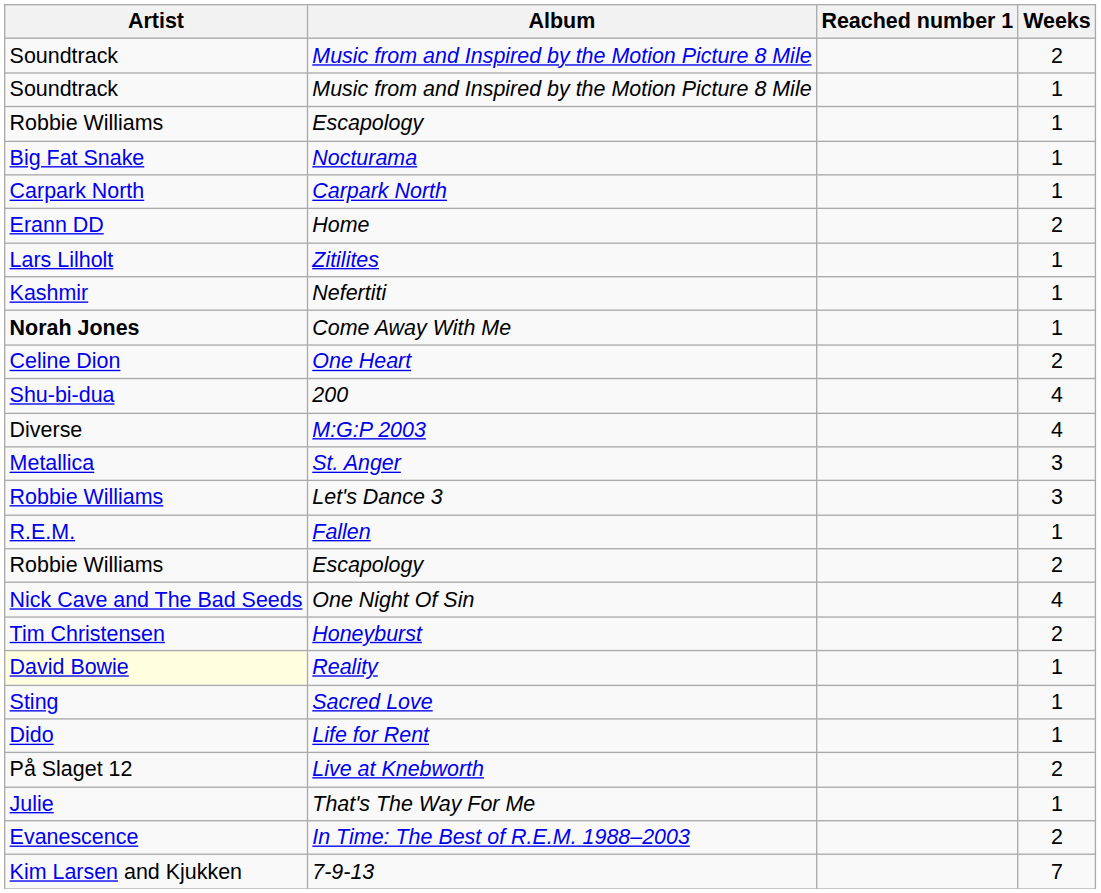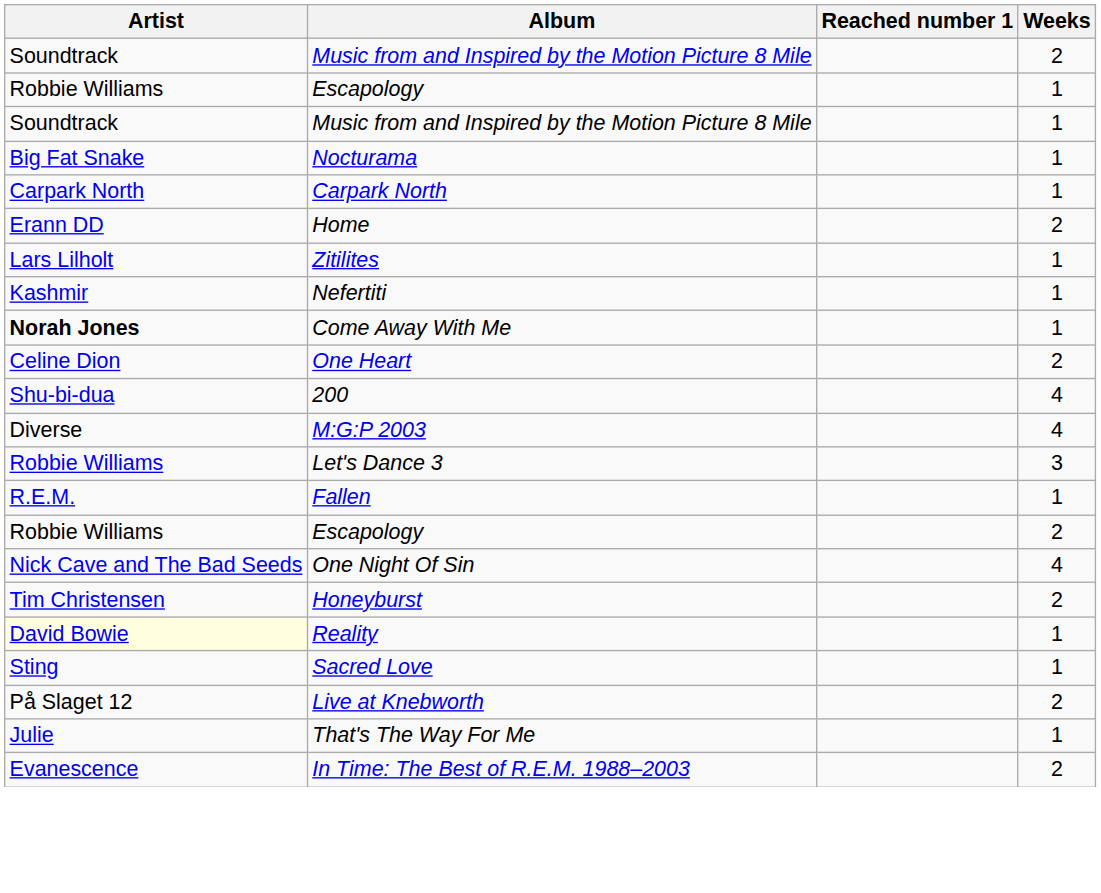rows swapped: Escapology / 1 <-> Music from and Inspired by the Motion Picture 8 Mile / 1
- row: Metallica | St. Anger | 3
- row: Dido | Life for Rent | 1
- row: Kim Larsen and Kjukken | 7-9-13 | 7
